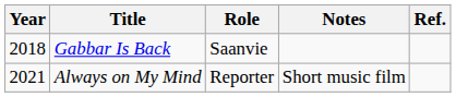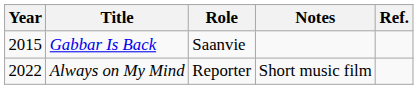Gabbar Is Back | Year: 2018 -> 2015
Always on My Mind | Year: 2021 -> 2022
